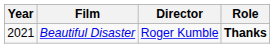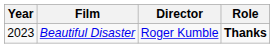Beautiful Disaster | Year: 2021 -> 2023
